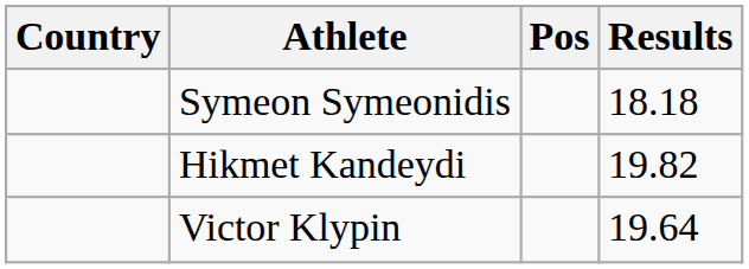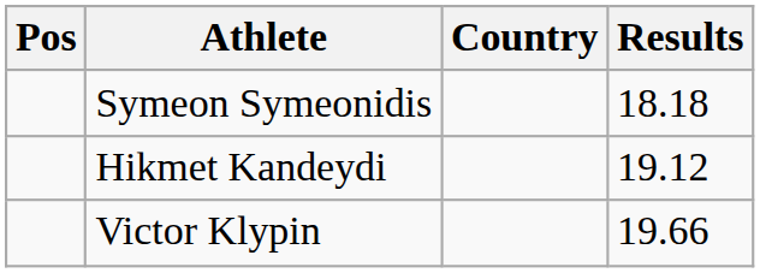columns swapped: Pos <-> Country
Hikmet Kandeydi | Results: 19.82 -> 19.12
Victor Klypin | Results: 19.64 -> 19.66
